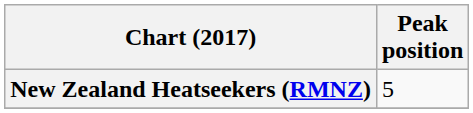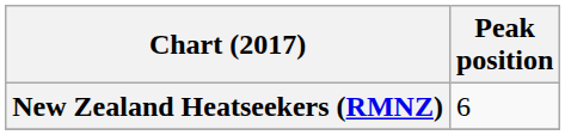New Zealand Heatseekers (RMNZ) | Peak position: 5 -> 6
